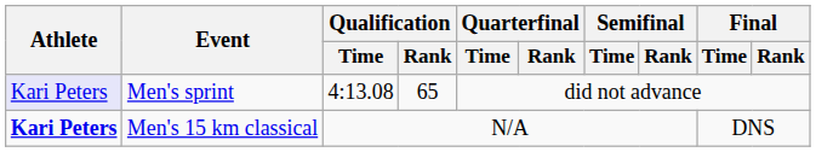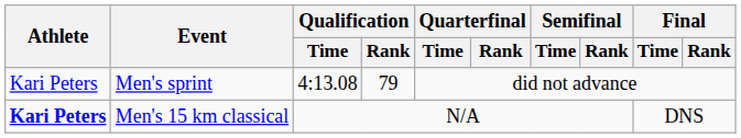Men's sprint | Athlete: lavender background -> no background
Men's sprint | Qualification / Rank: 65 -> 79
